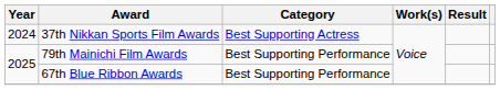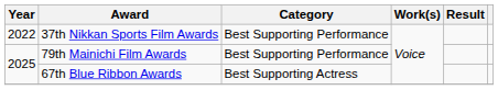37th Nikkan Sports Film Awards | Year: 2024 -> 2022
37th Nikkan Sports Film Awards | Category: Best Supporting Actress -> Best Supporting Performance
67th Blue Ribbon Awards | Category: Best Supporting Performance -> Best Supporting Actress
